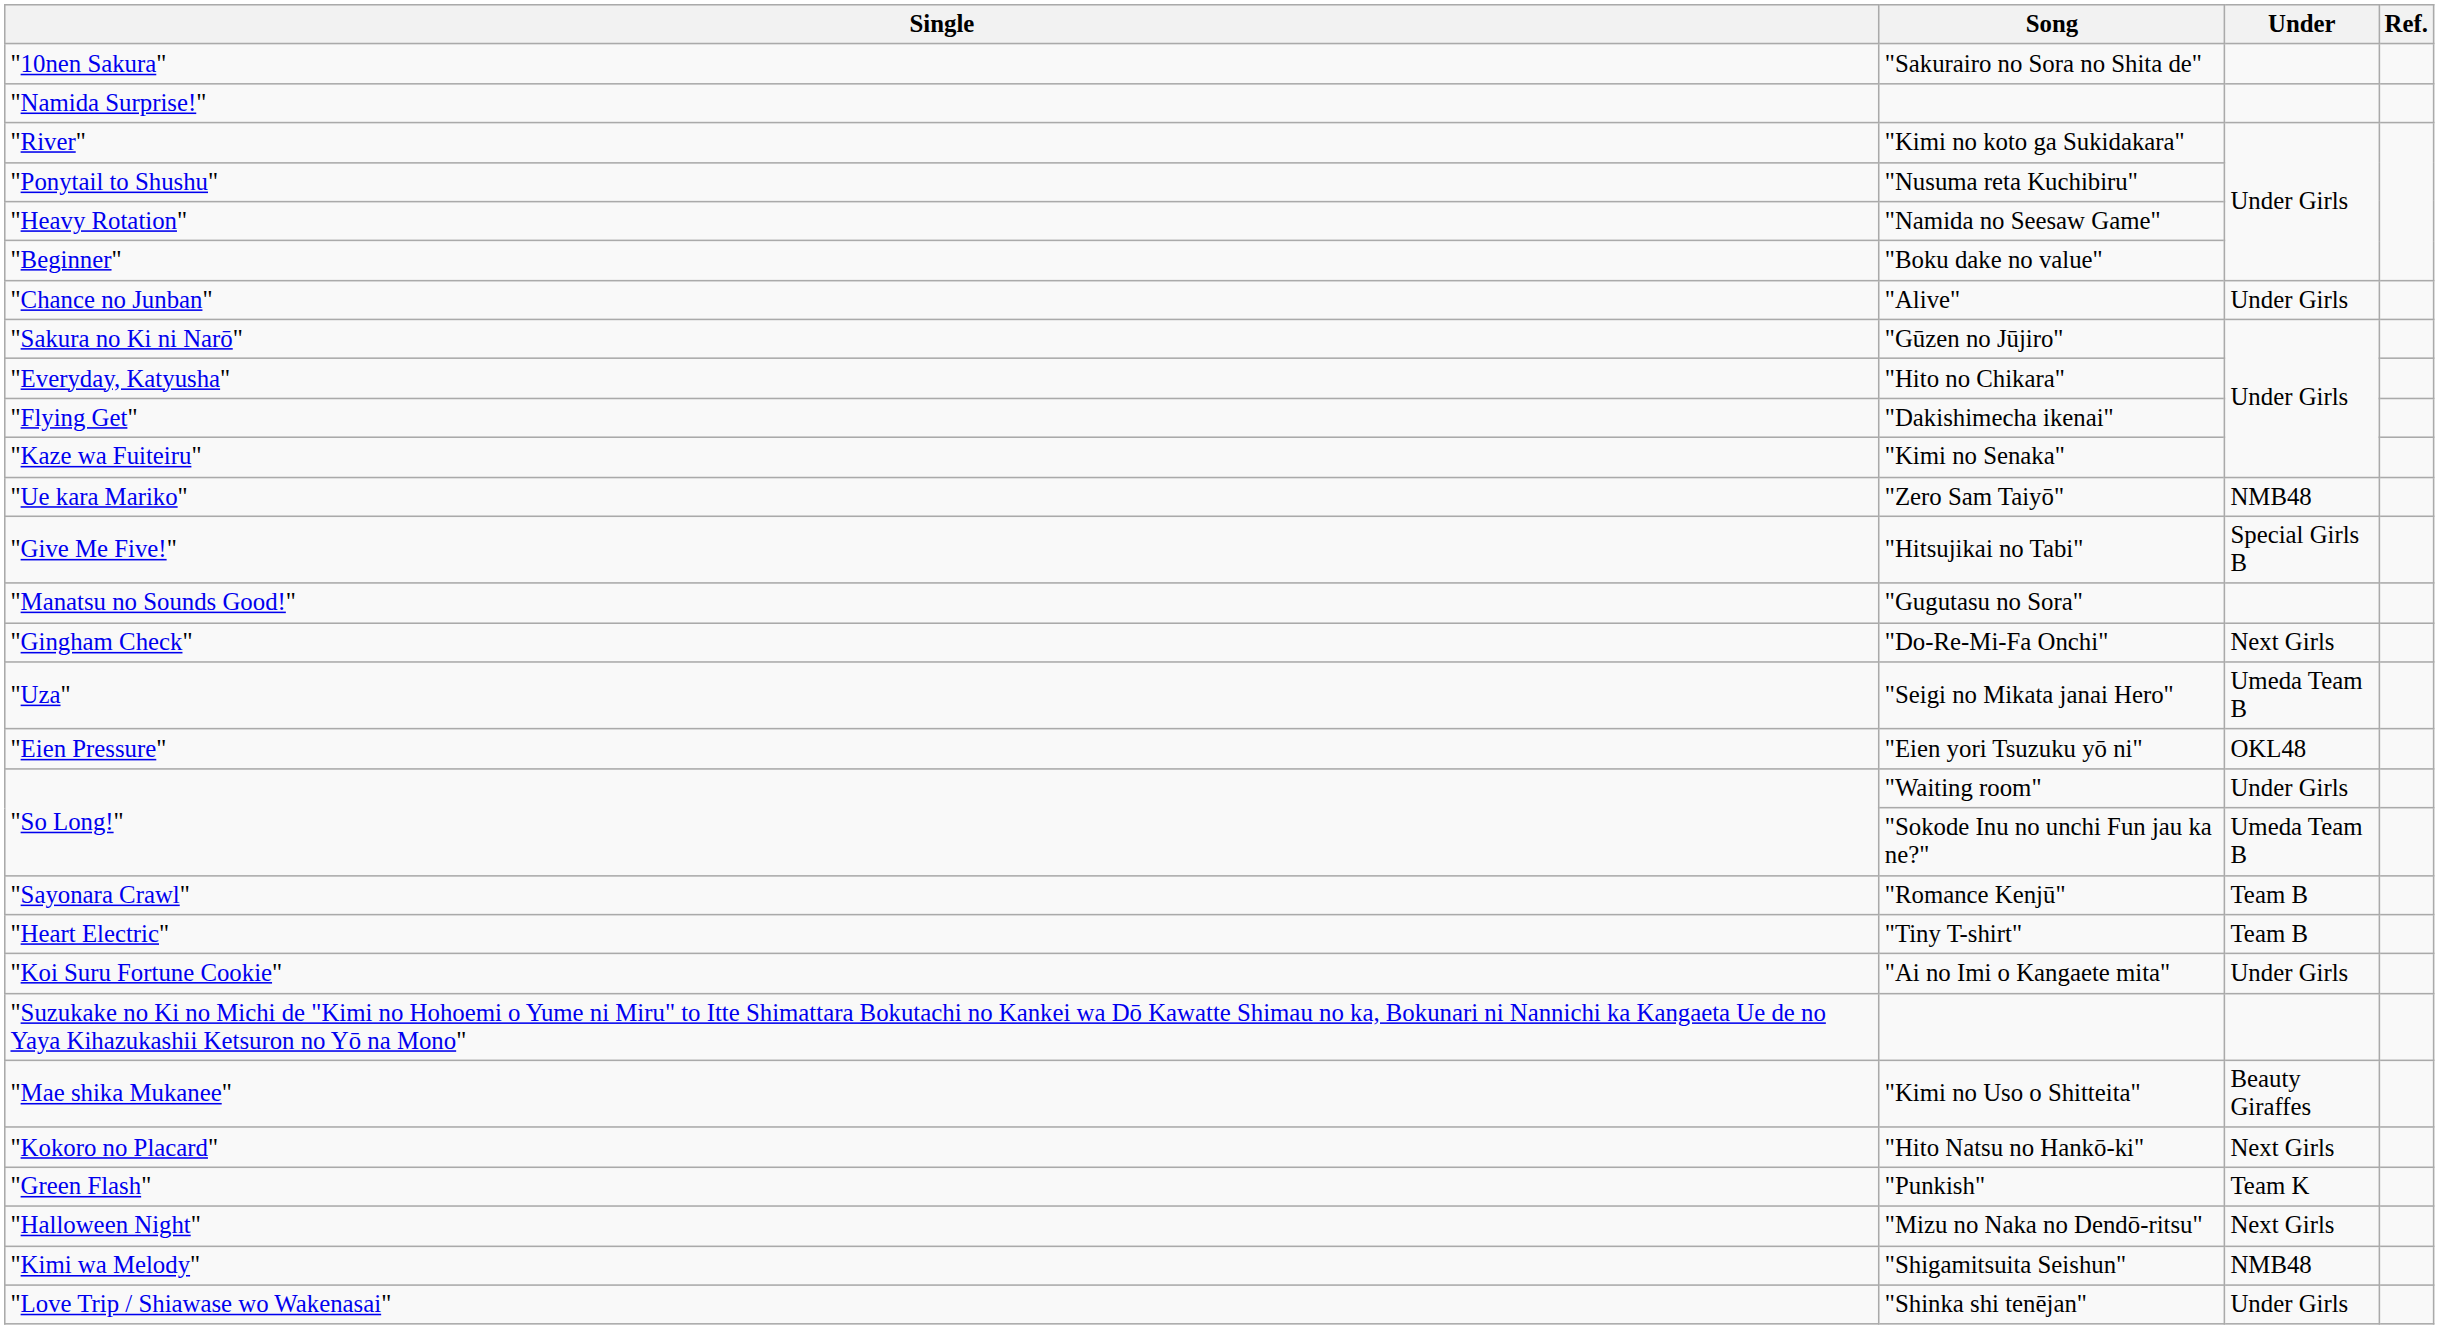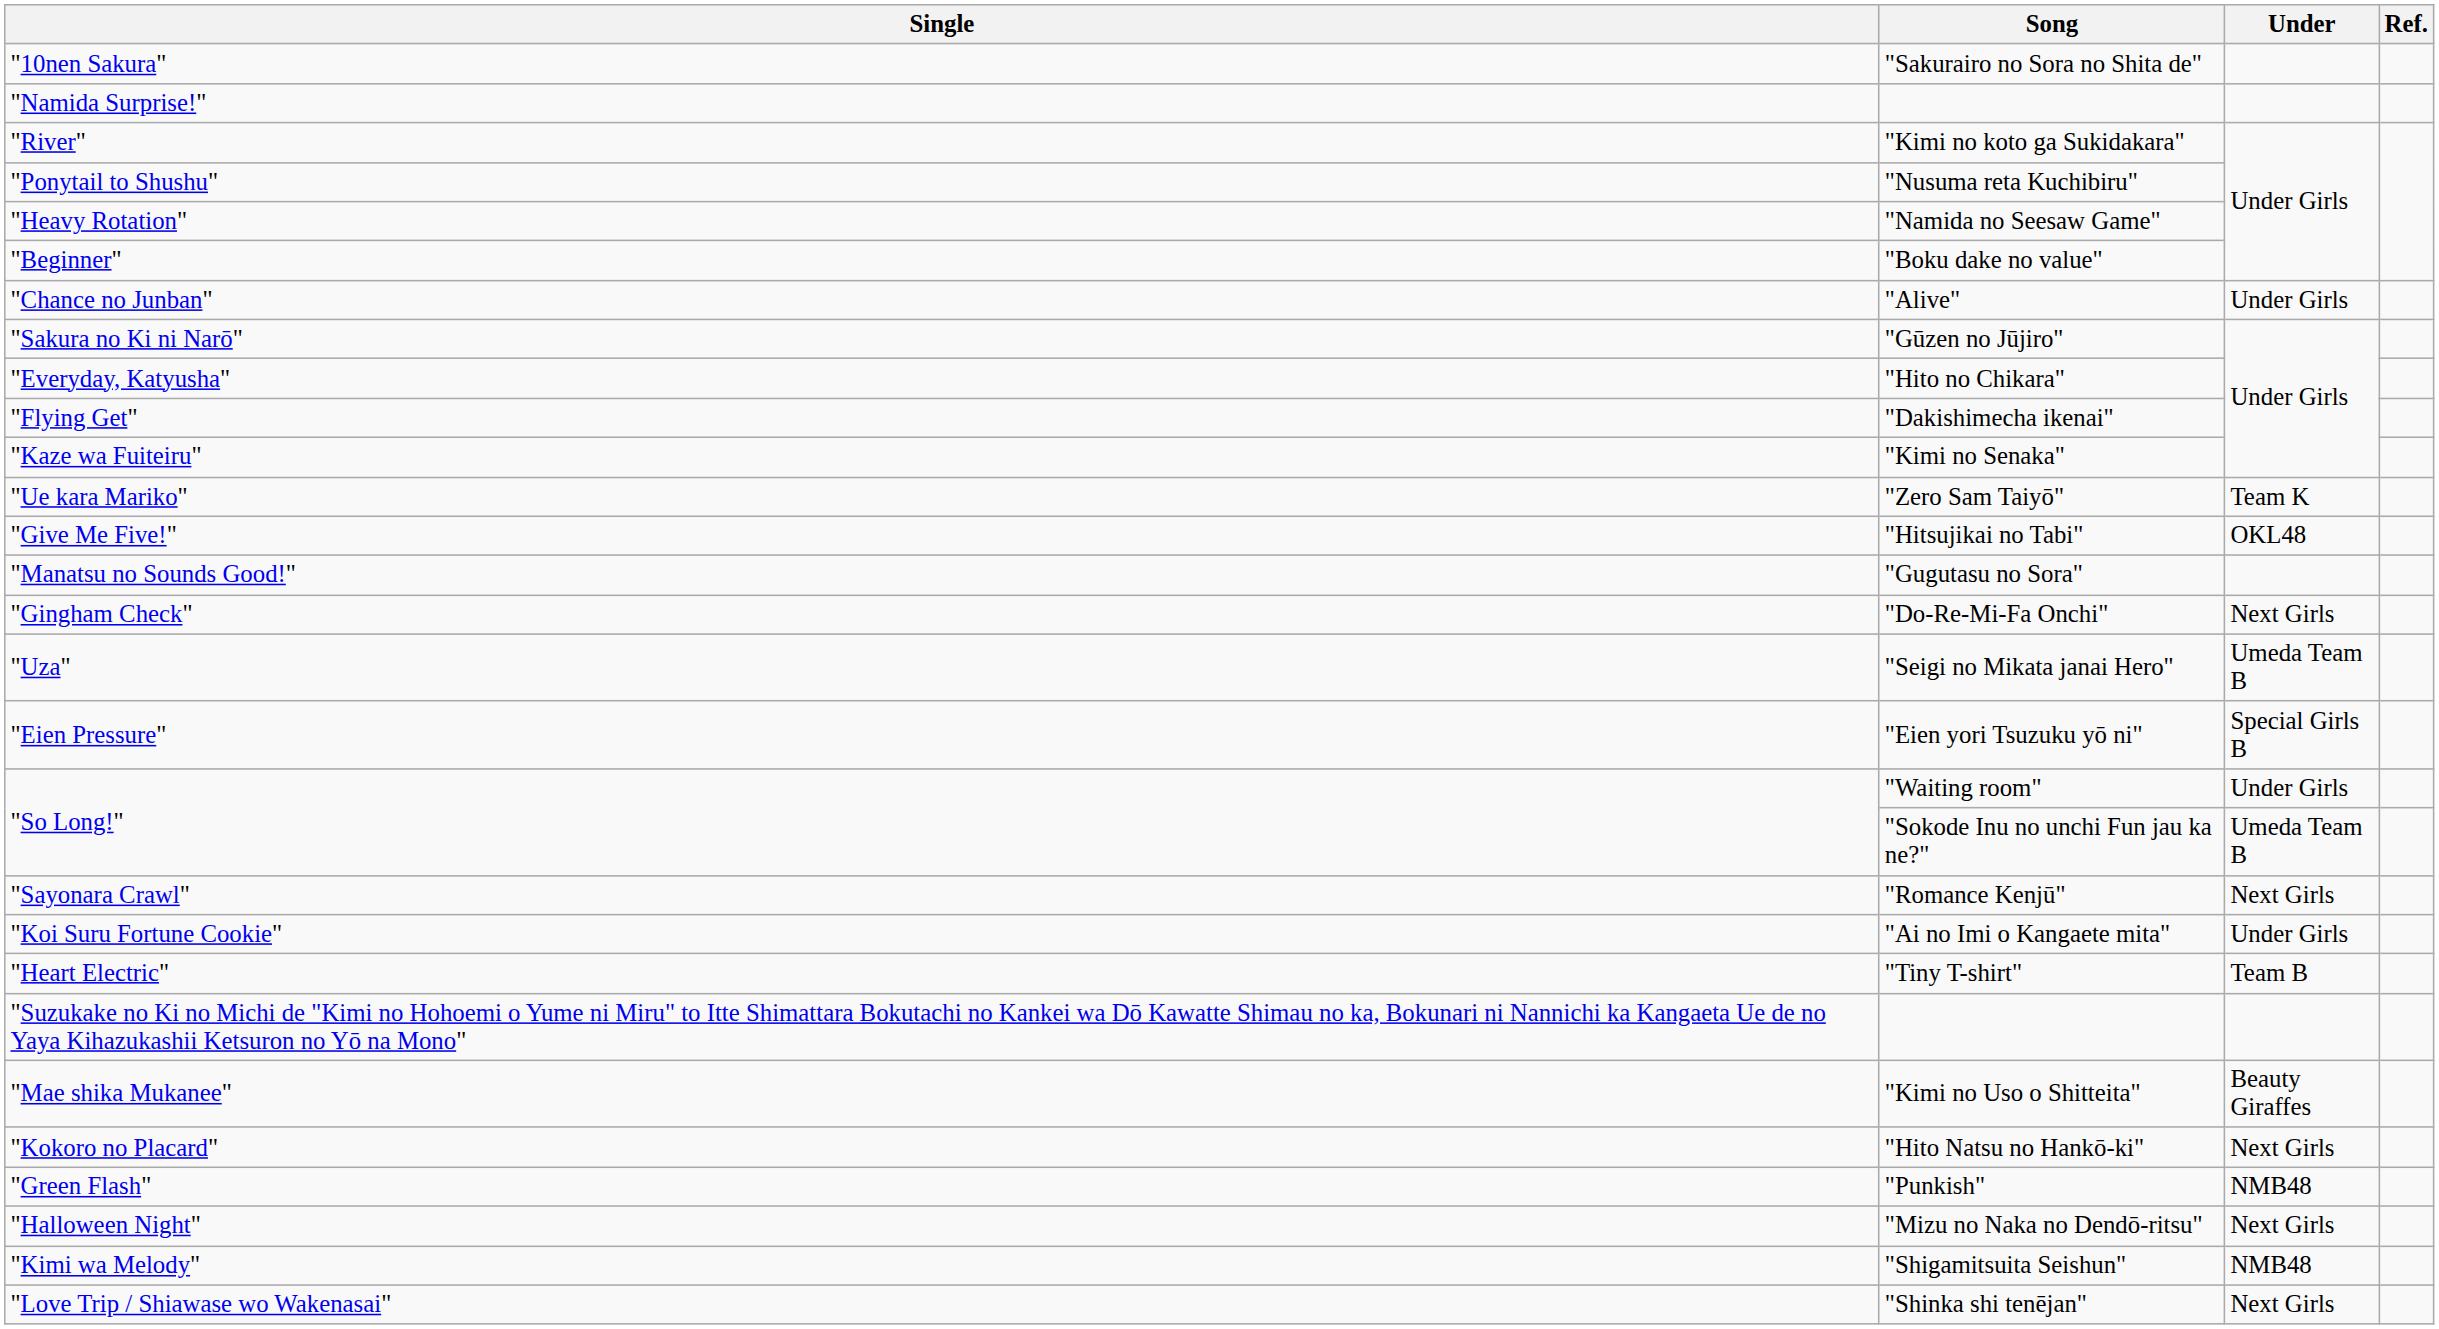"Ue kara Mariko" | Under: NMB48 -> Team K
"Give Me Five!" | Under: Special Girls B -> OKL48
"Eien Pressure" | Under: OKL48 -> Special Girls B
"Sayonara Crawl" | Under: Team B -> Next Girls
rows swapped: "Koi Suru Fortune Cookie" <-> "Heart Electric"
"Green Flash" | Under: Team K -> NMB48
"Love Trip / Shiawase wo Wakenasai" | Under: Under Girls -> Next Girls
